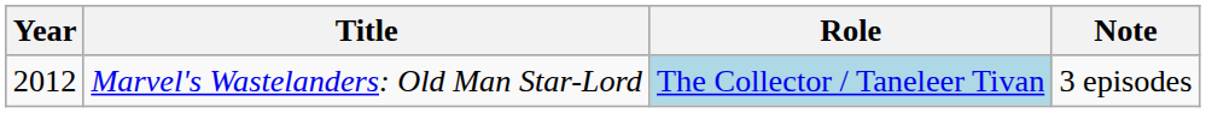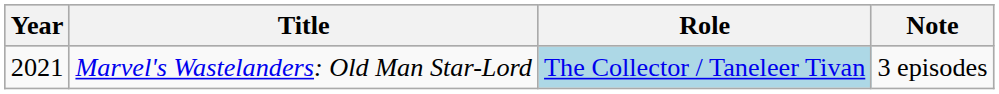Marvel's Wastelanders: Old Man Star-Lord | Year: 2012 -> 2021
